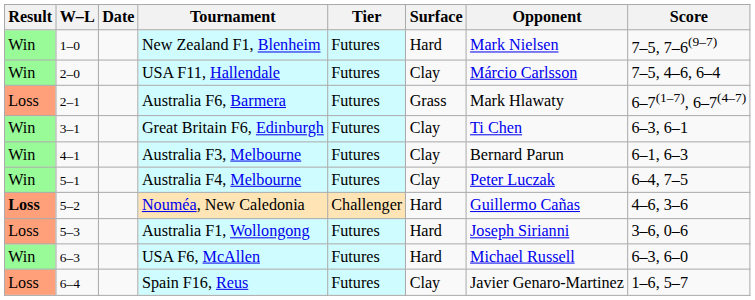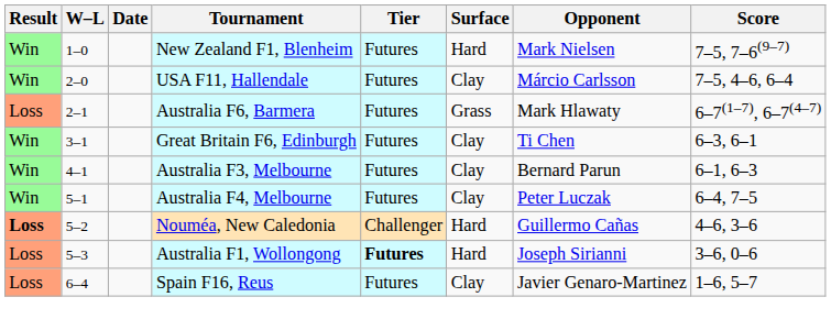Australia F1, Wollongong | Tier: normal -> bold
- row: Win | 6–3 | USA F6, McAllen | Futures | Hard | Michael Russell | 6–3, 6–0
